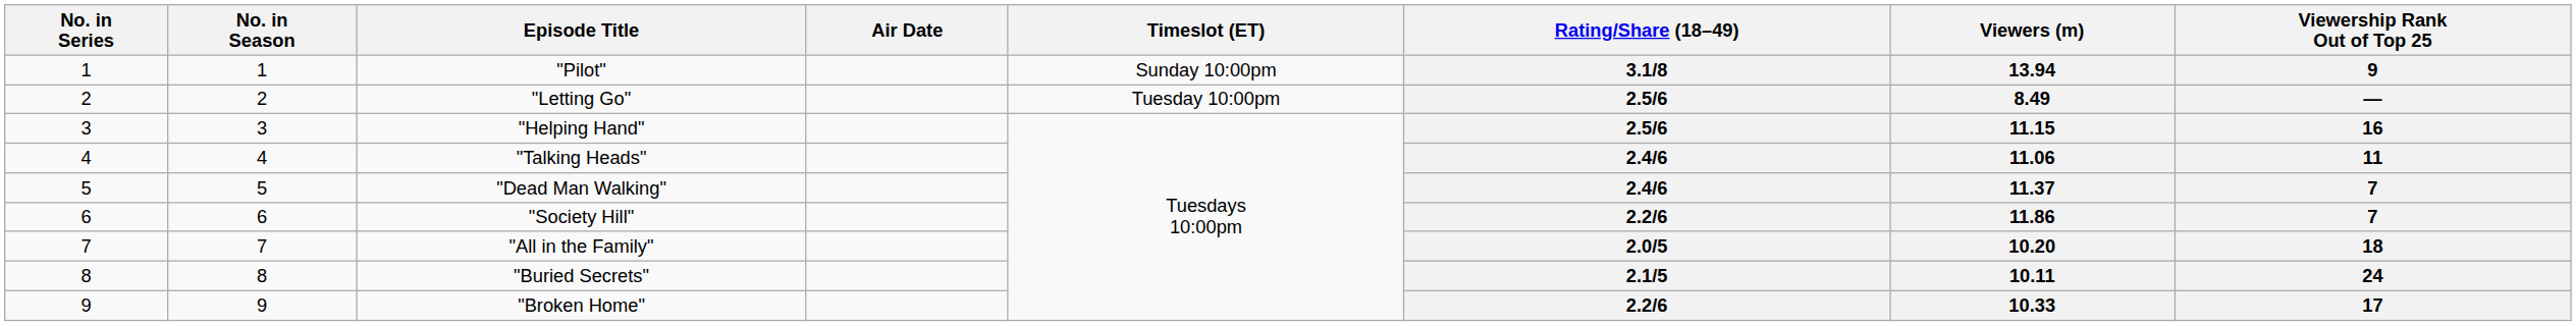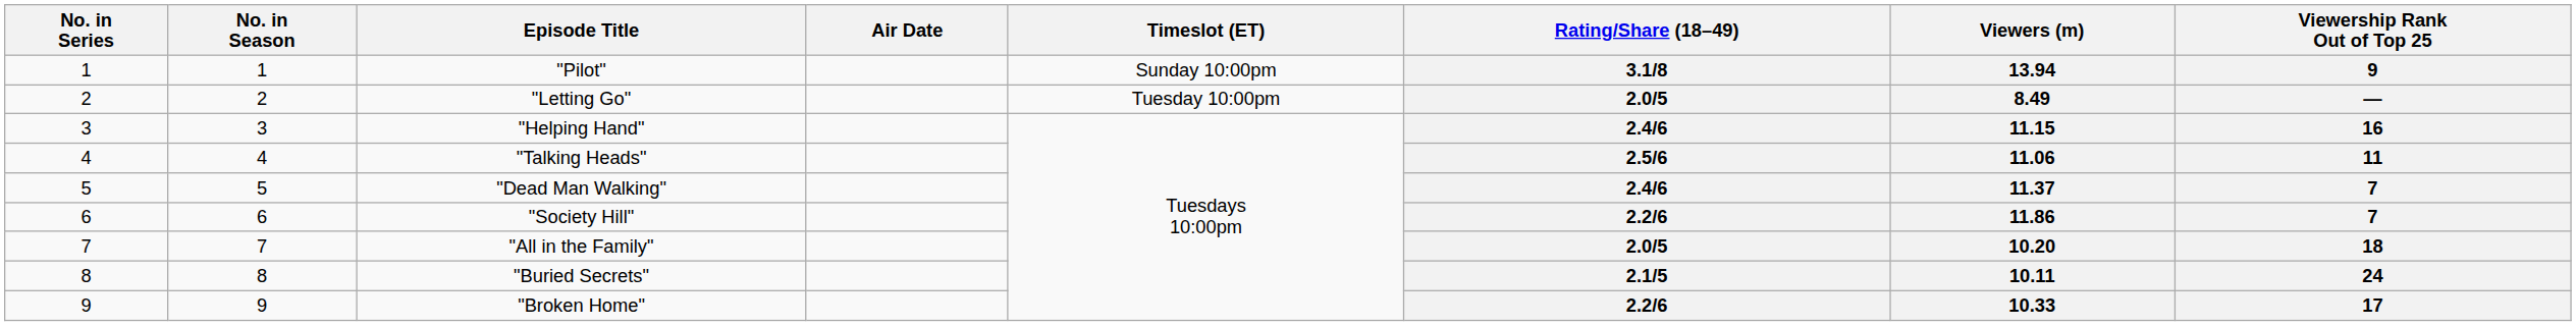"Letting Go" | Rating/Share (18–49): 2.5/6 -> 2.0/5
"Helping Hand" | Rating/Share (18–49): 2.5/6 -> 2.4/6
"Talking Heads" | Rating/Share (18–49): 2.4/6 -> 2.5/6
